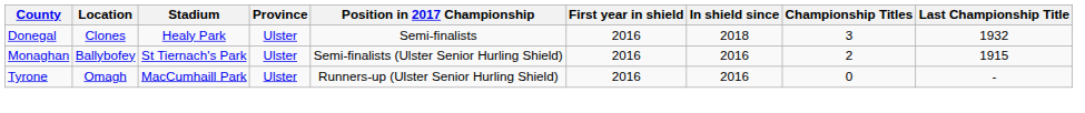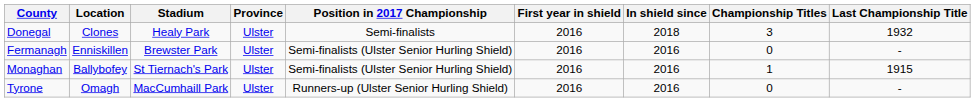+ row: Fermanagh | Enniskillen | Brewster Park | Ulster | Semi-finalists (Ulster Senior Hurling Shield) | 2016 | 2016 | 0 | -
Monaghan | Championship Titles: 2 -> 1
